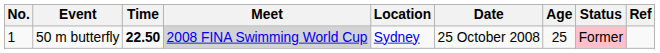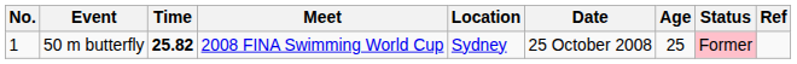50 m butterfly | Time: 22.50 -> 25.82
50 m butterfly | Meet: lightgrey background -> no background
